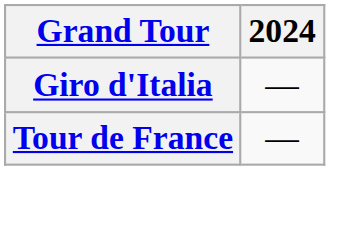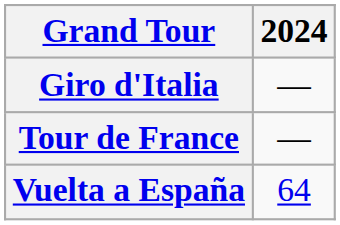+ row: Vuelta a España | 64
